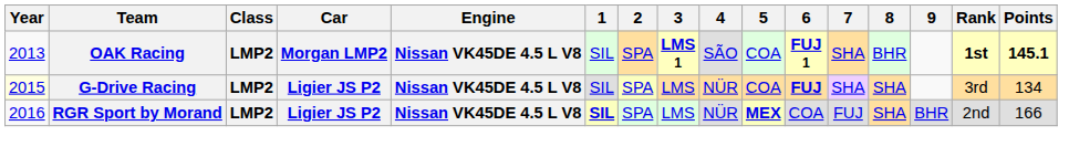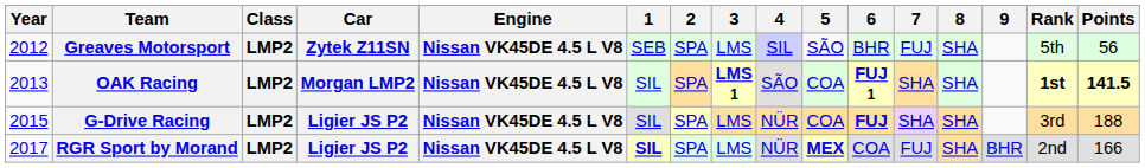+ row: 2012 | Greaves Motorsport | LMP2 | Zytek Z11SN | Nissan VK45DE 4.5 L V8 | SEB | SPA | LMS | SIL | SÃO | BHR | FUJ | SHA | 5th | 56
OAK Racing | 8: BHR -> SHA
OAK Racing | Points: 145.1 -> 141.5
G-Drive Racing | Year: lightyellow background -> no background
G-Drive Racing | Points: 134 -> 188
RGR Sport by Morand | Year: 2016 -> 2017
